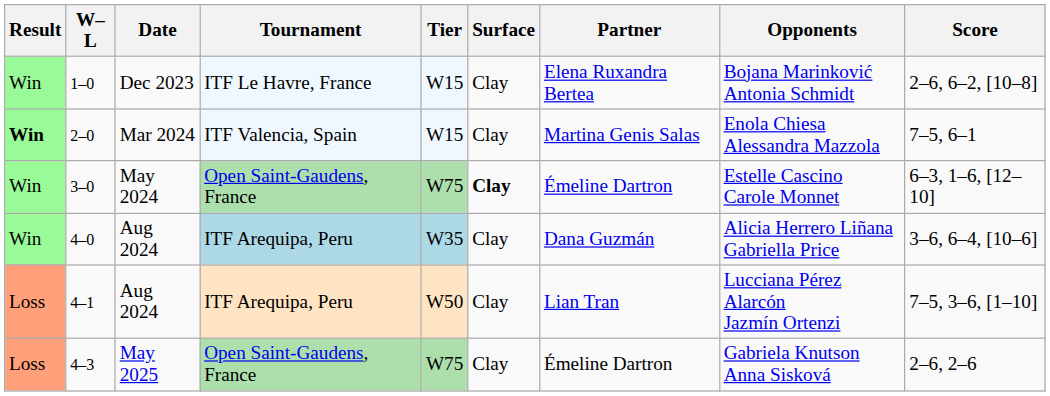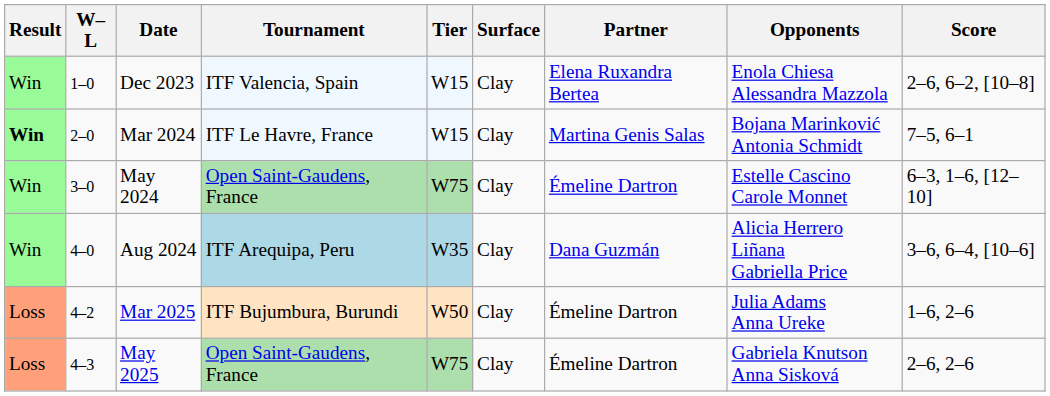1–0 | Tournament: ITF Le Havre, France -> ITF Valencia, Spain
1–0 | Opponents: Bojana Marinković Antonia Schmidt -> Enola Chiesa Alessandra Mazzola
2–0 | Tournament: ITF Valencia, Spain -> ITF Le Havre, France
2–0 | Opponents: Enola Chiesa Alessandra Mazzola -> Bojana Marinković Antonia Schmidt
3–0 | Surface: bold -> normal
- row: Loss | 4–1 | Aug 2024 | ITF Arequipa, Peru | W50 | Clay | Lian Tran | Lucciana Pérez Alarcón Jazmín Ortenzi | 7–5, 3–6, [1–10]
+ row: Loss | 4–2 | Mar 2025 | ITF Bujumbura, Burundi | W50 | Clay | Émeline Dartron | Julia Adams Anna Ureke | 1–6, 2–6
